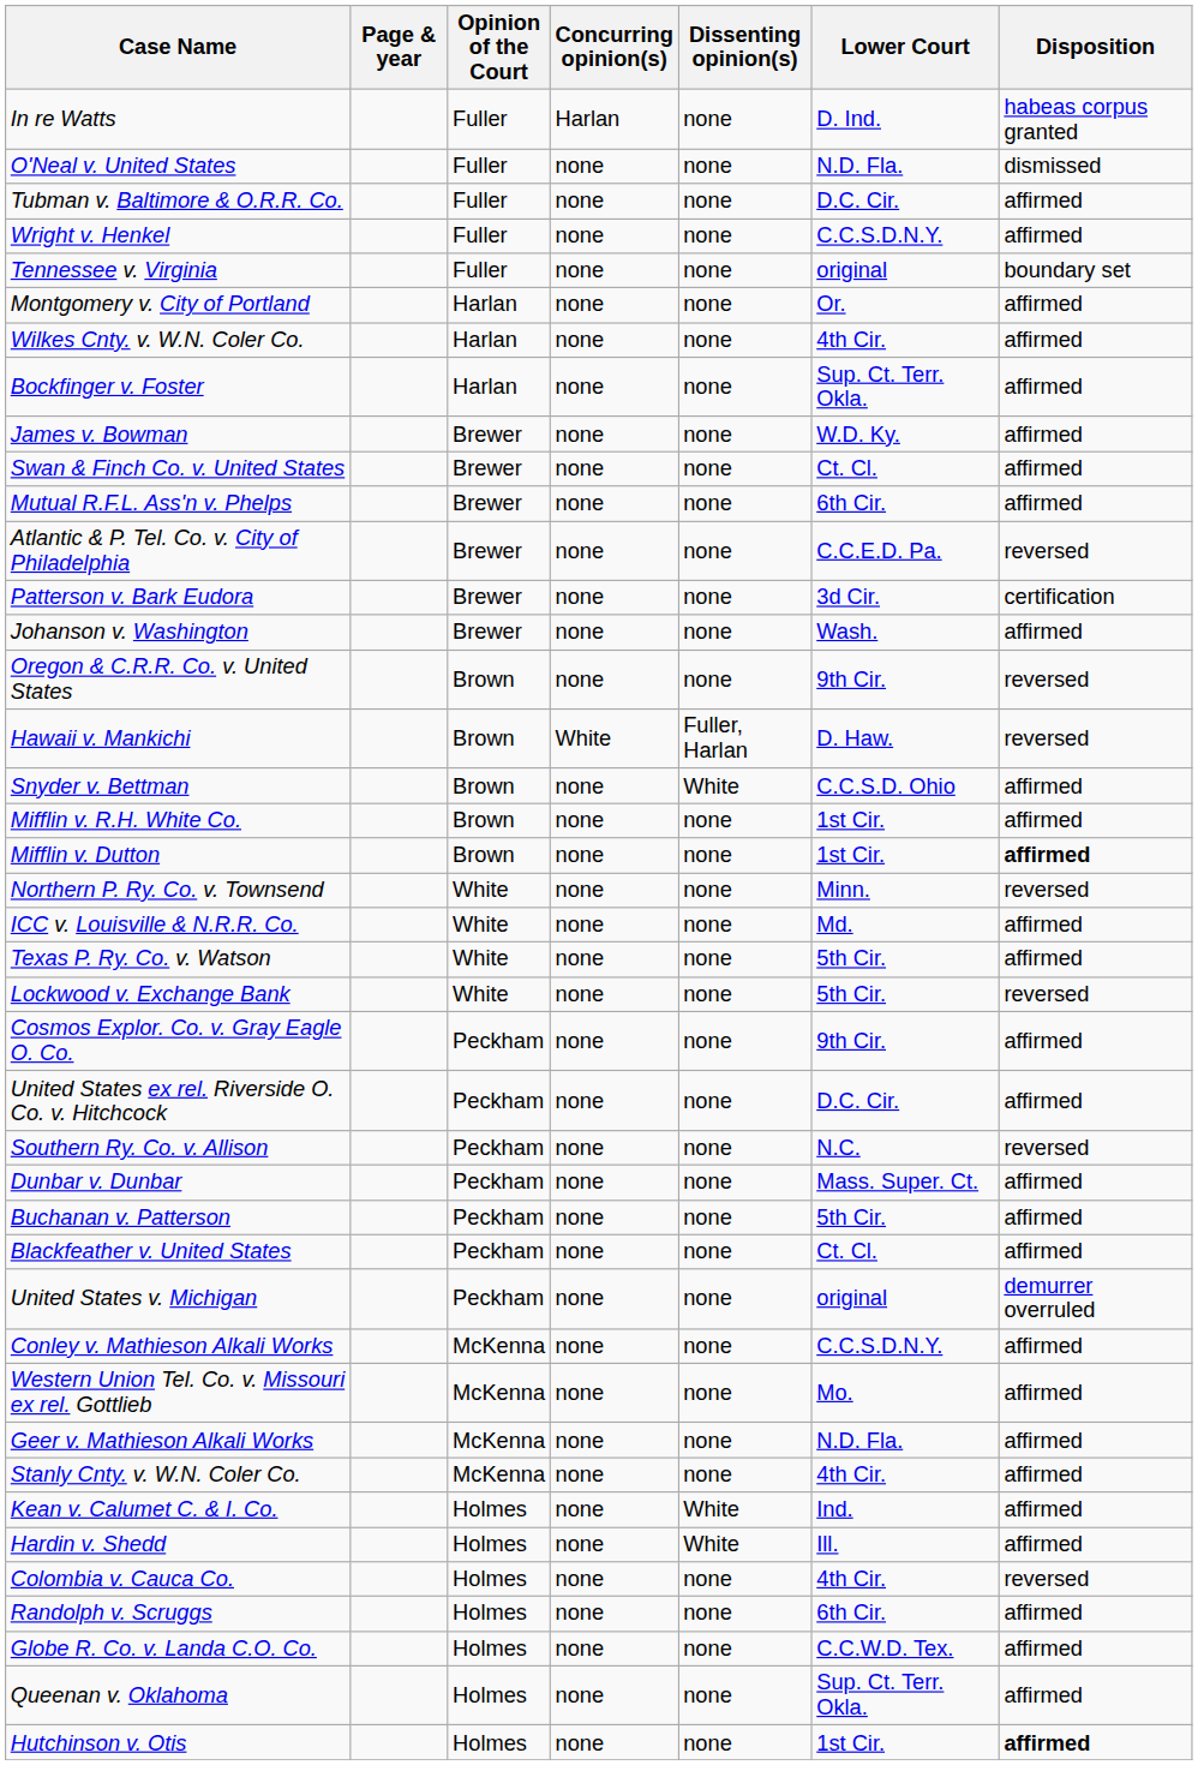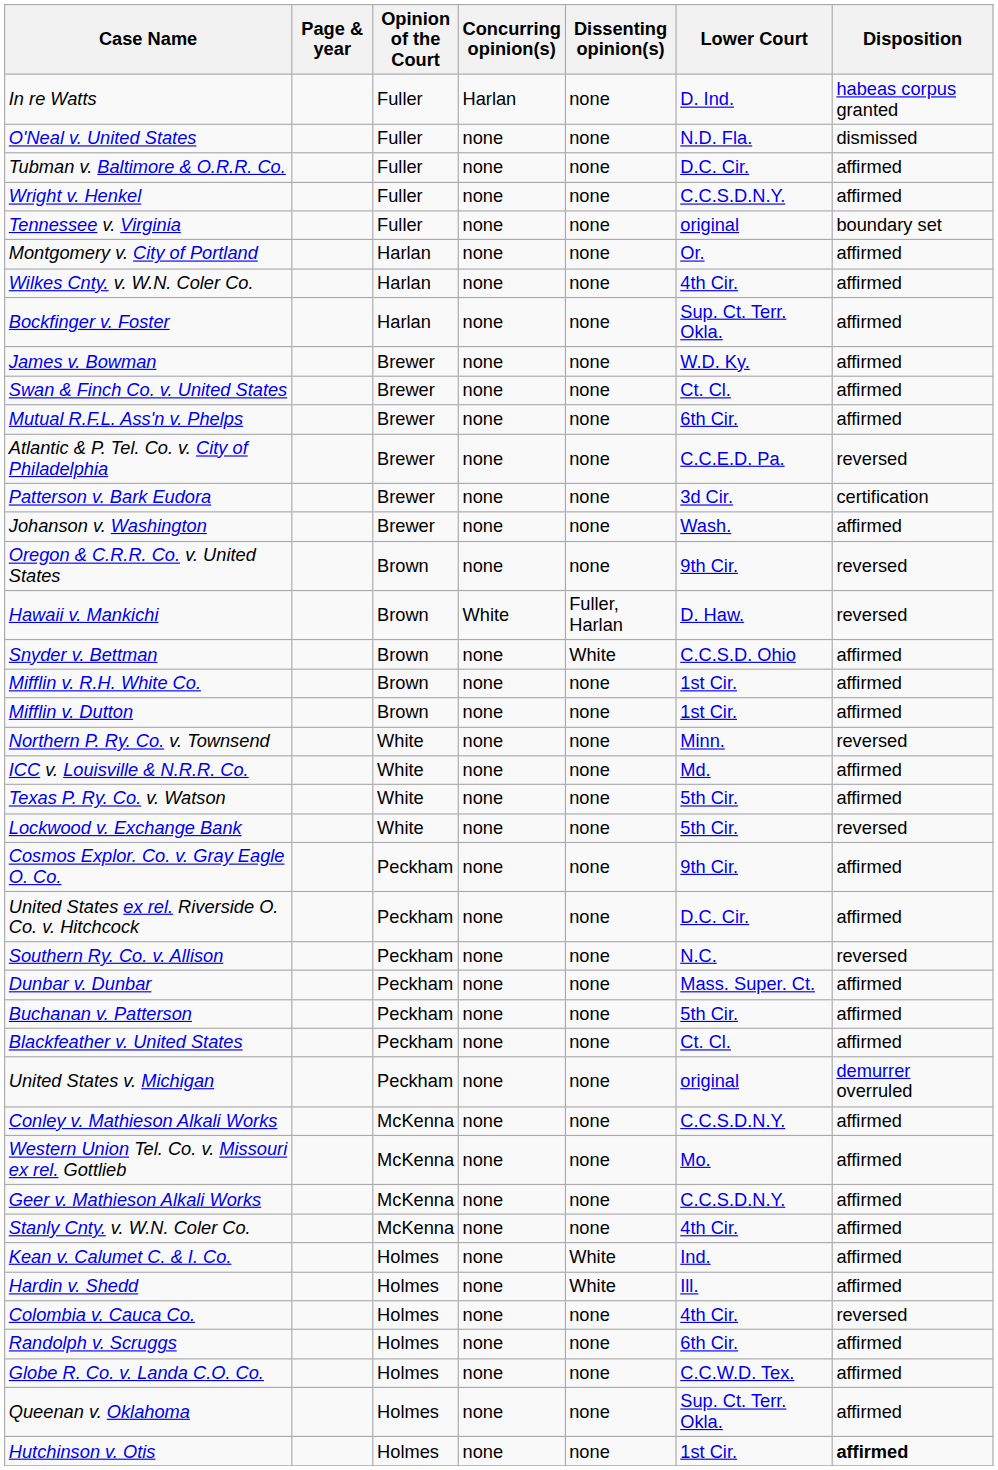Mifflin v. Dutton | Disposition: bold -> normal
Geer v. Mathieson Alkali Works | Lower Court: N.D. Fla. -> C.C.S.D.N.Y.
